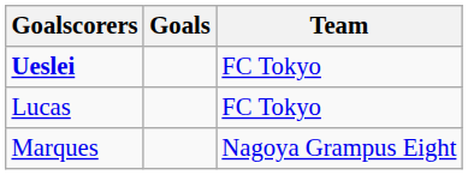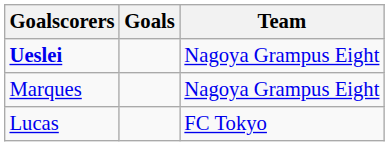Ueslei | Team: FC Tokyo -> Nagoya Grampus Eight
rows swapped: Lucas <-> Marques
